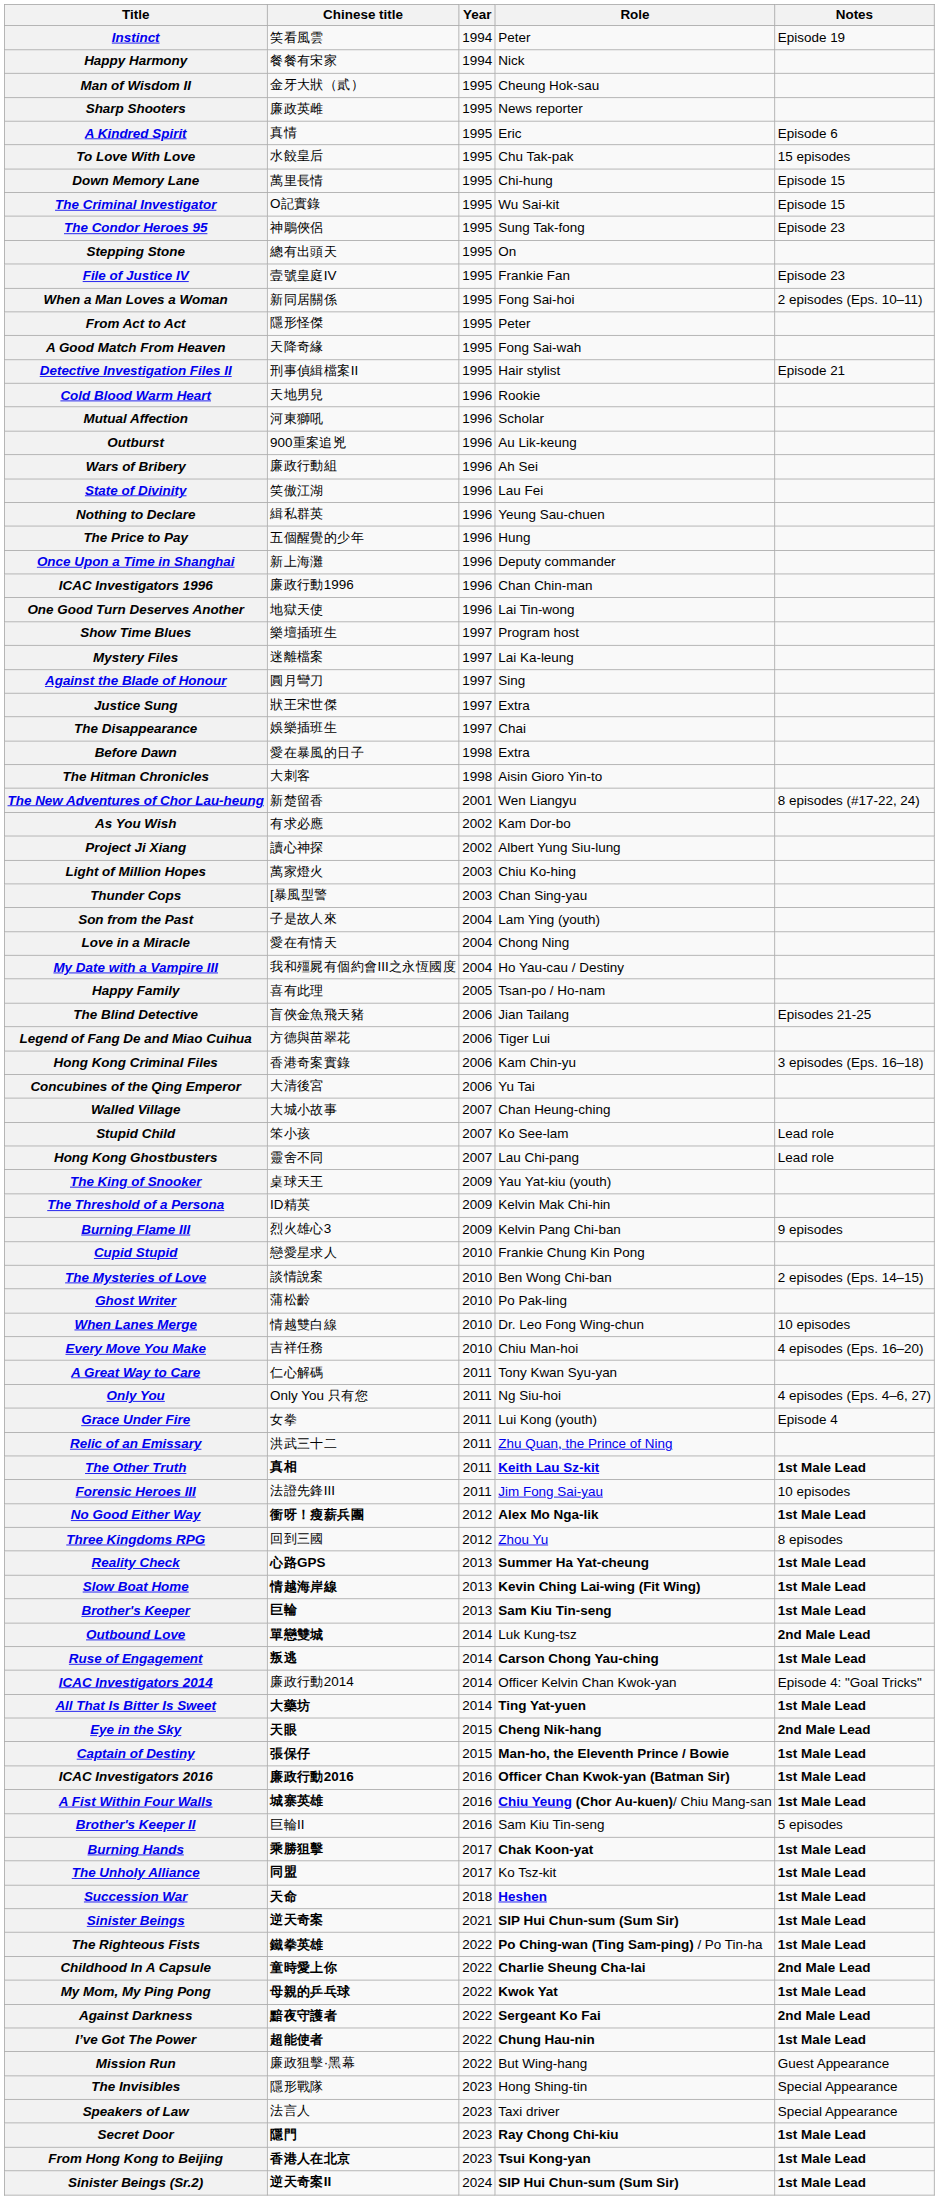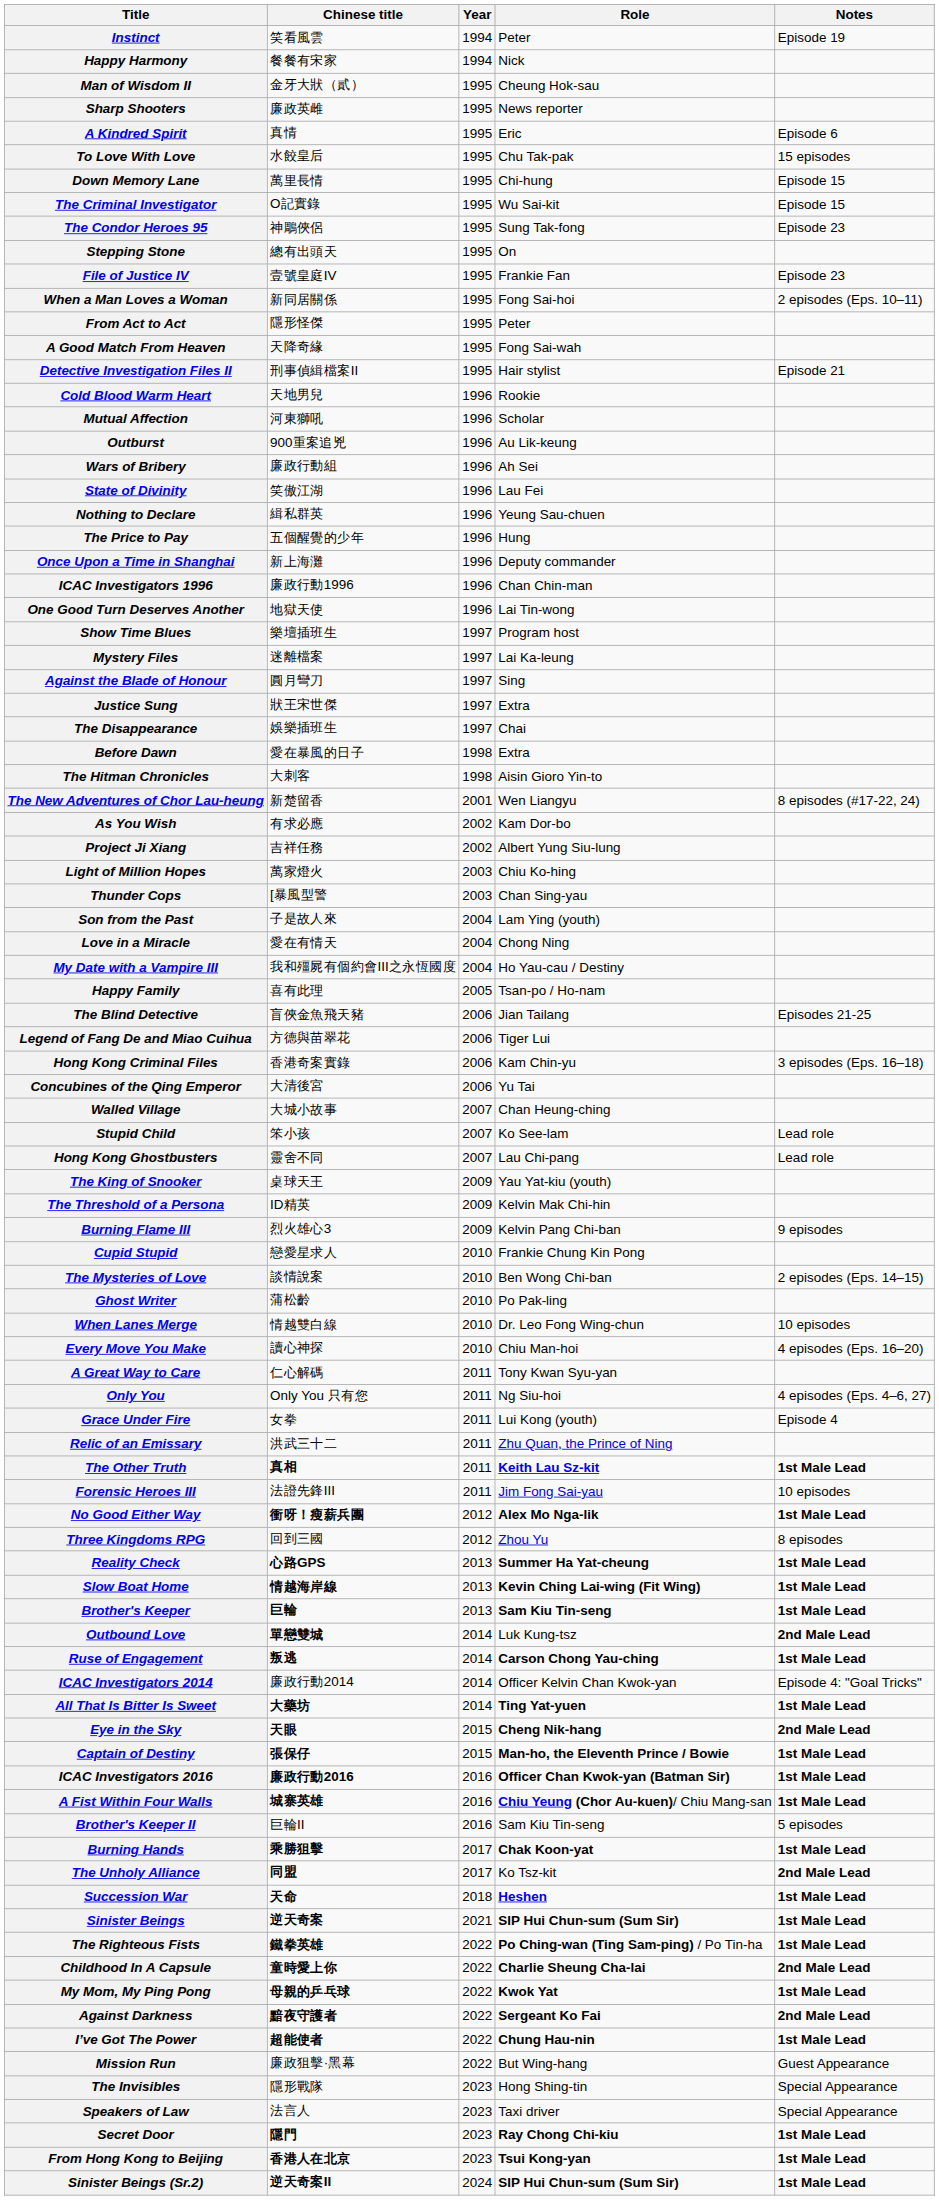Project Ji Xiang | Chinese title: 讀心神探 -> 吉祥任務
Every Move You Make | Chinese title: 吉祥任務 -> 讀心神探
The Unholy Alliance | Notes: 1st Male Lead -> 2nd Male Lead
